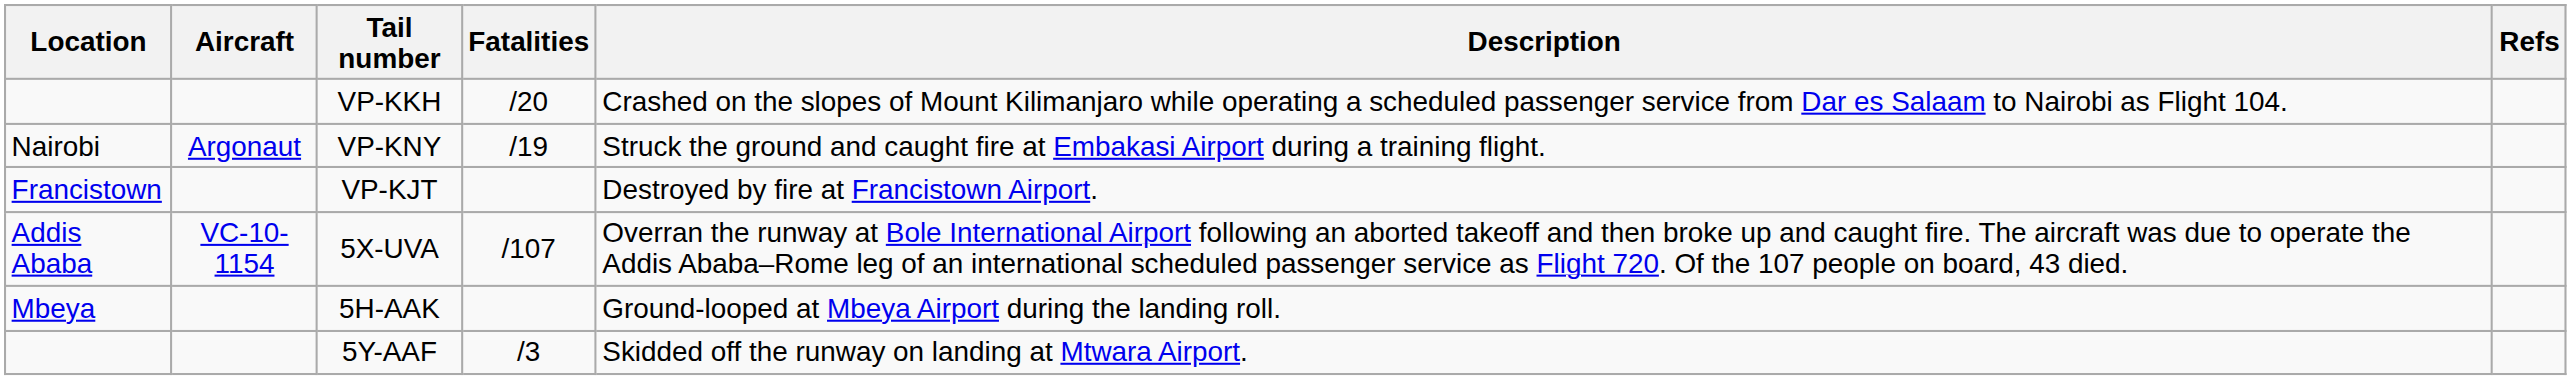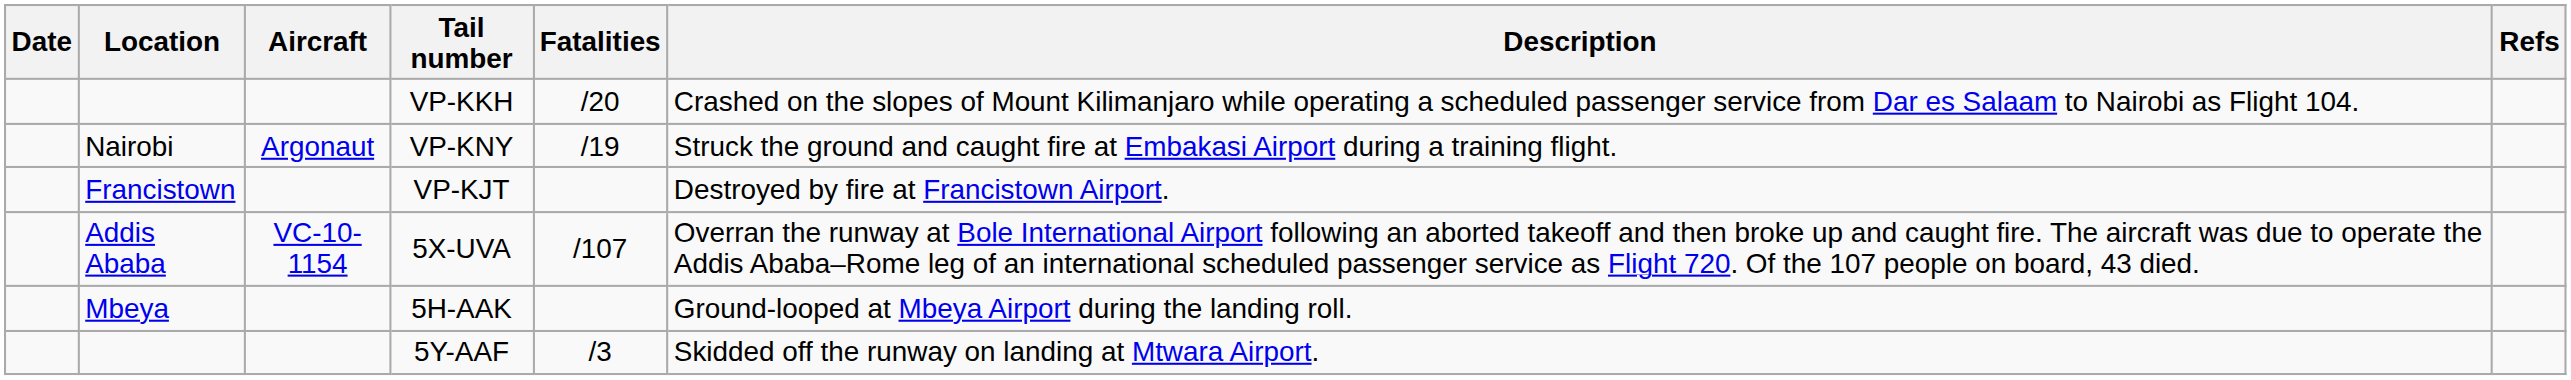+ column: Date
